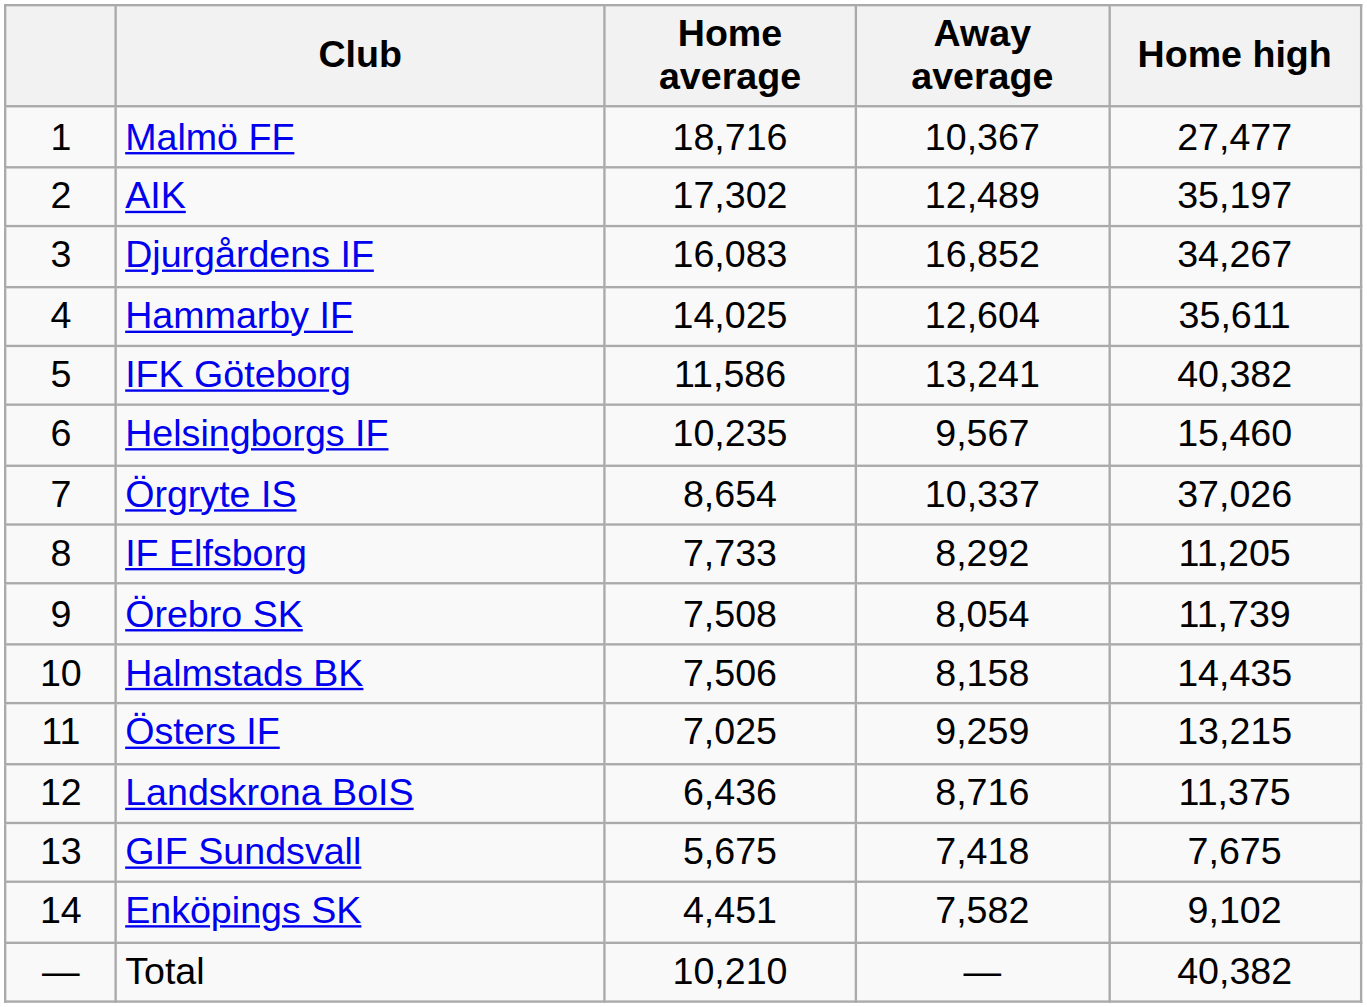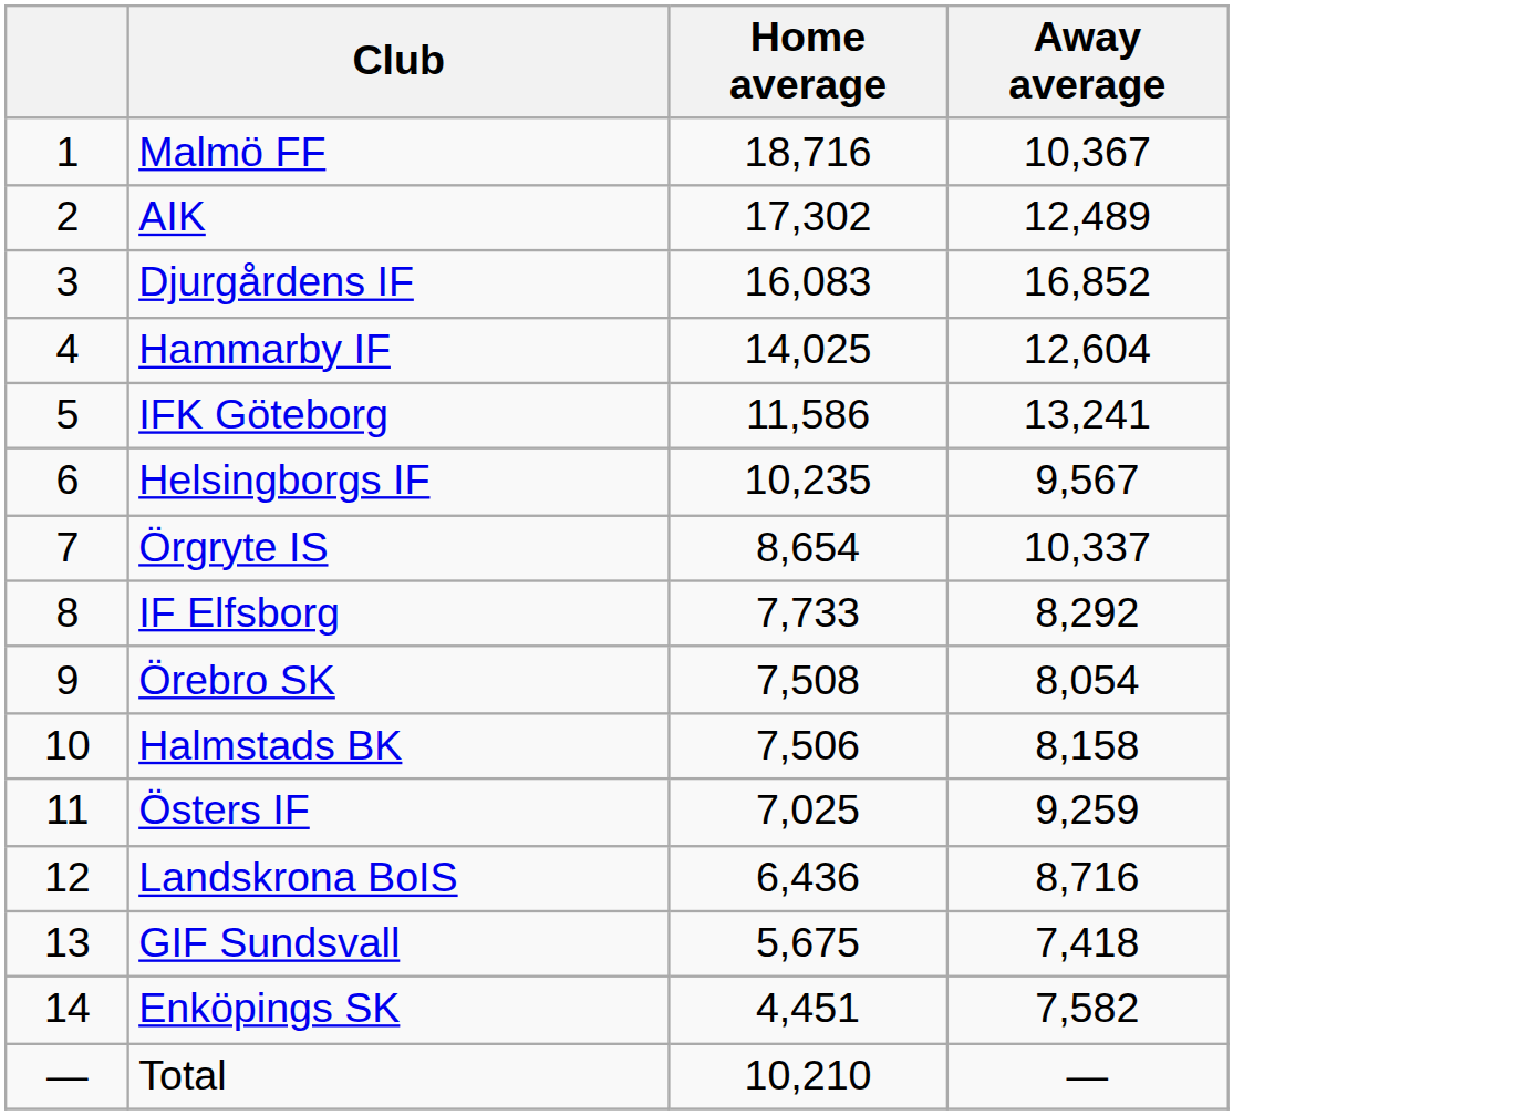- column: Home high | 27,477 | 35,197 | 34,267 | 35,611 | 40,382 | 15,460 | 37,026 | 11,205 | 11,739 | 14,435 | 13,215 | 11,375 | 7,675 | 9,102 | 40,382
